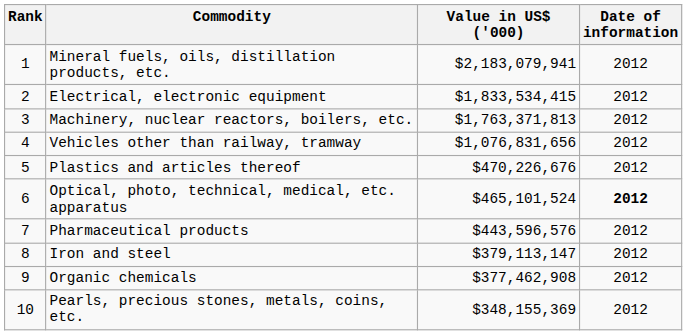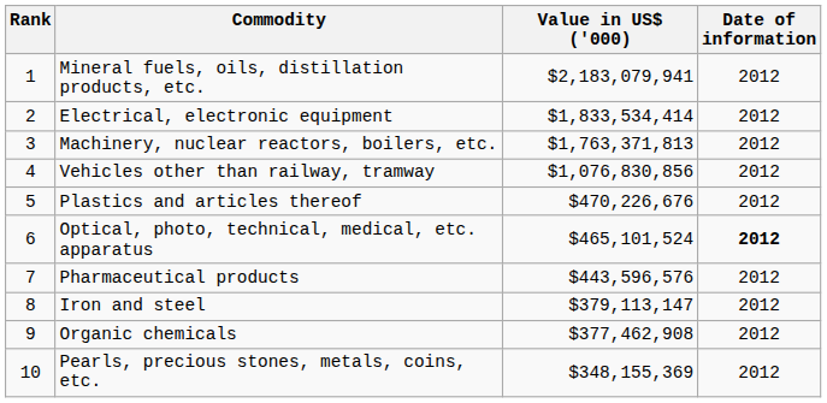Electrical, electronic equipment | Value in US$ ('000): $1,833,534,415 -> $1,833,534,414
Vehicles other than railway, tramway | Value in US$ ('000): $1,076,831,656 -> $1,076,830,856
